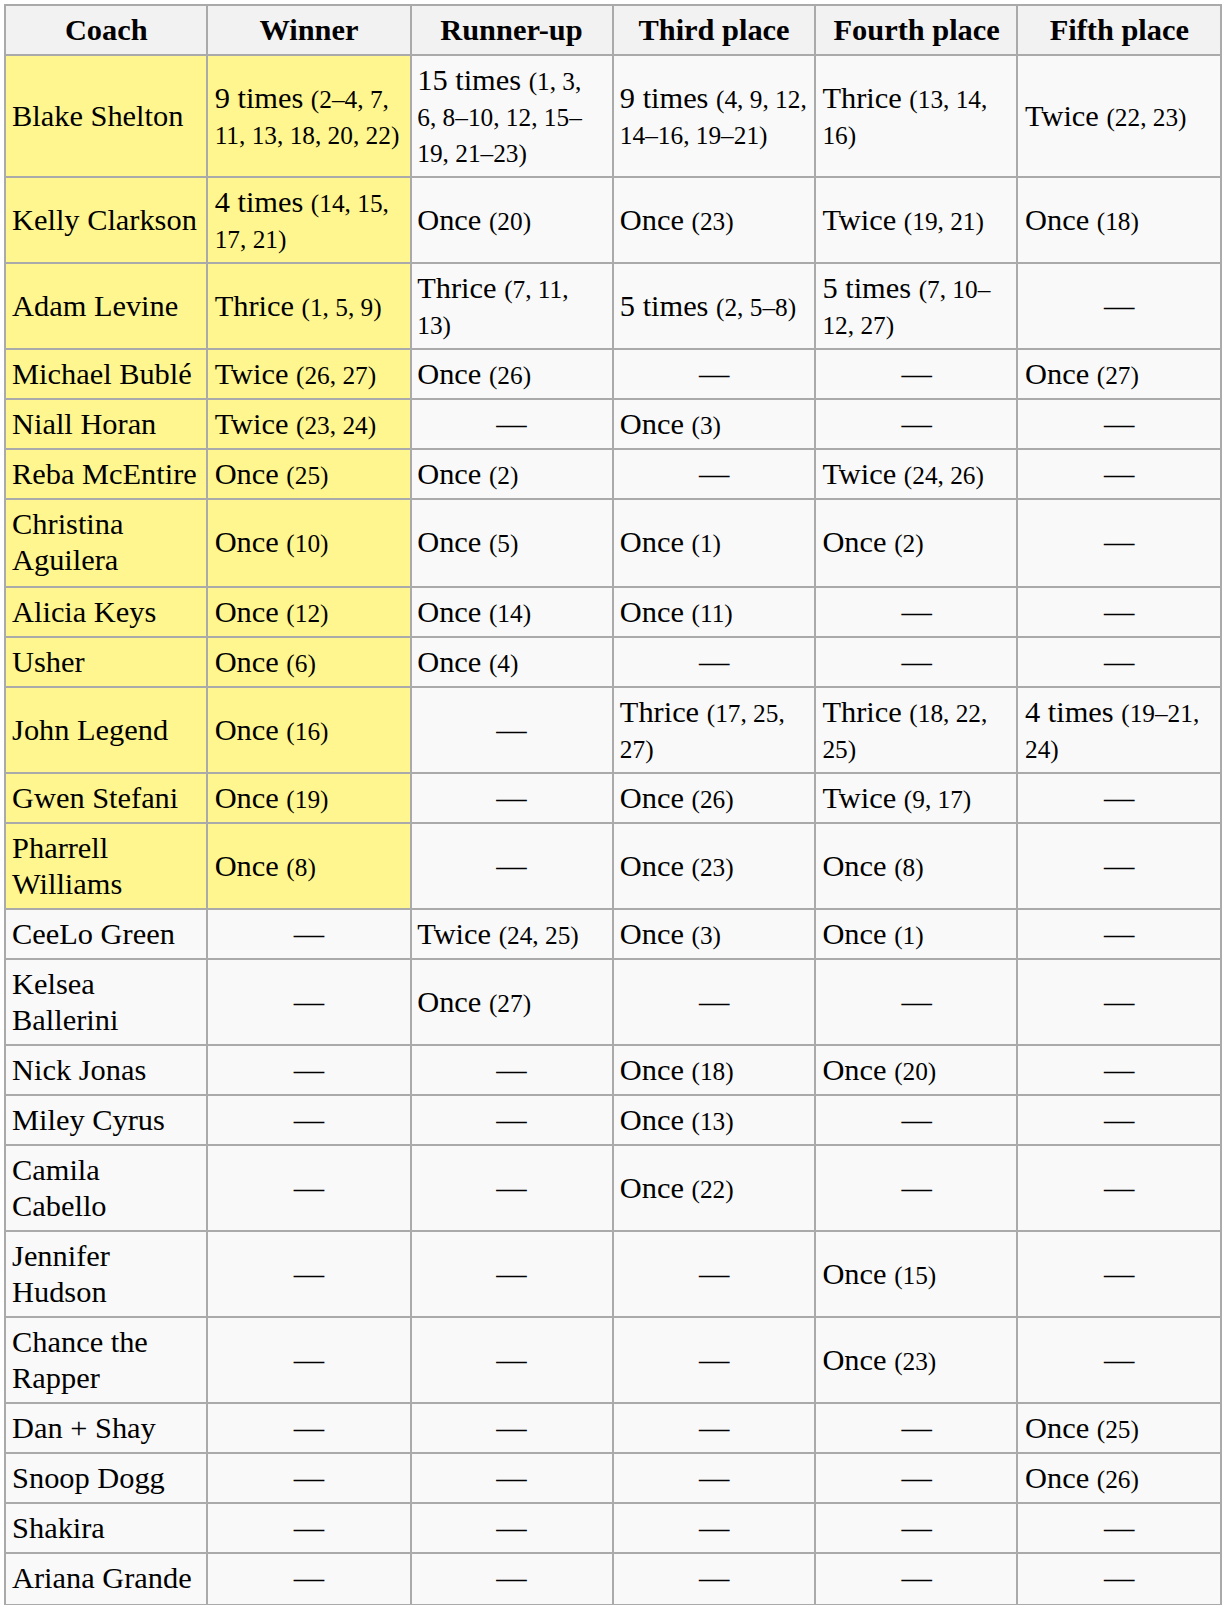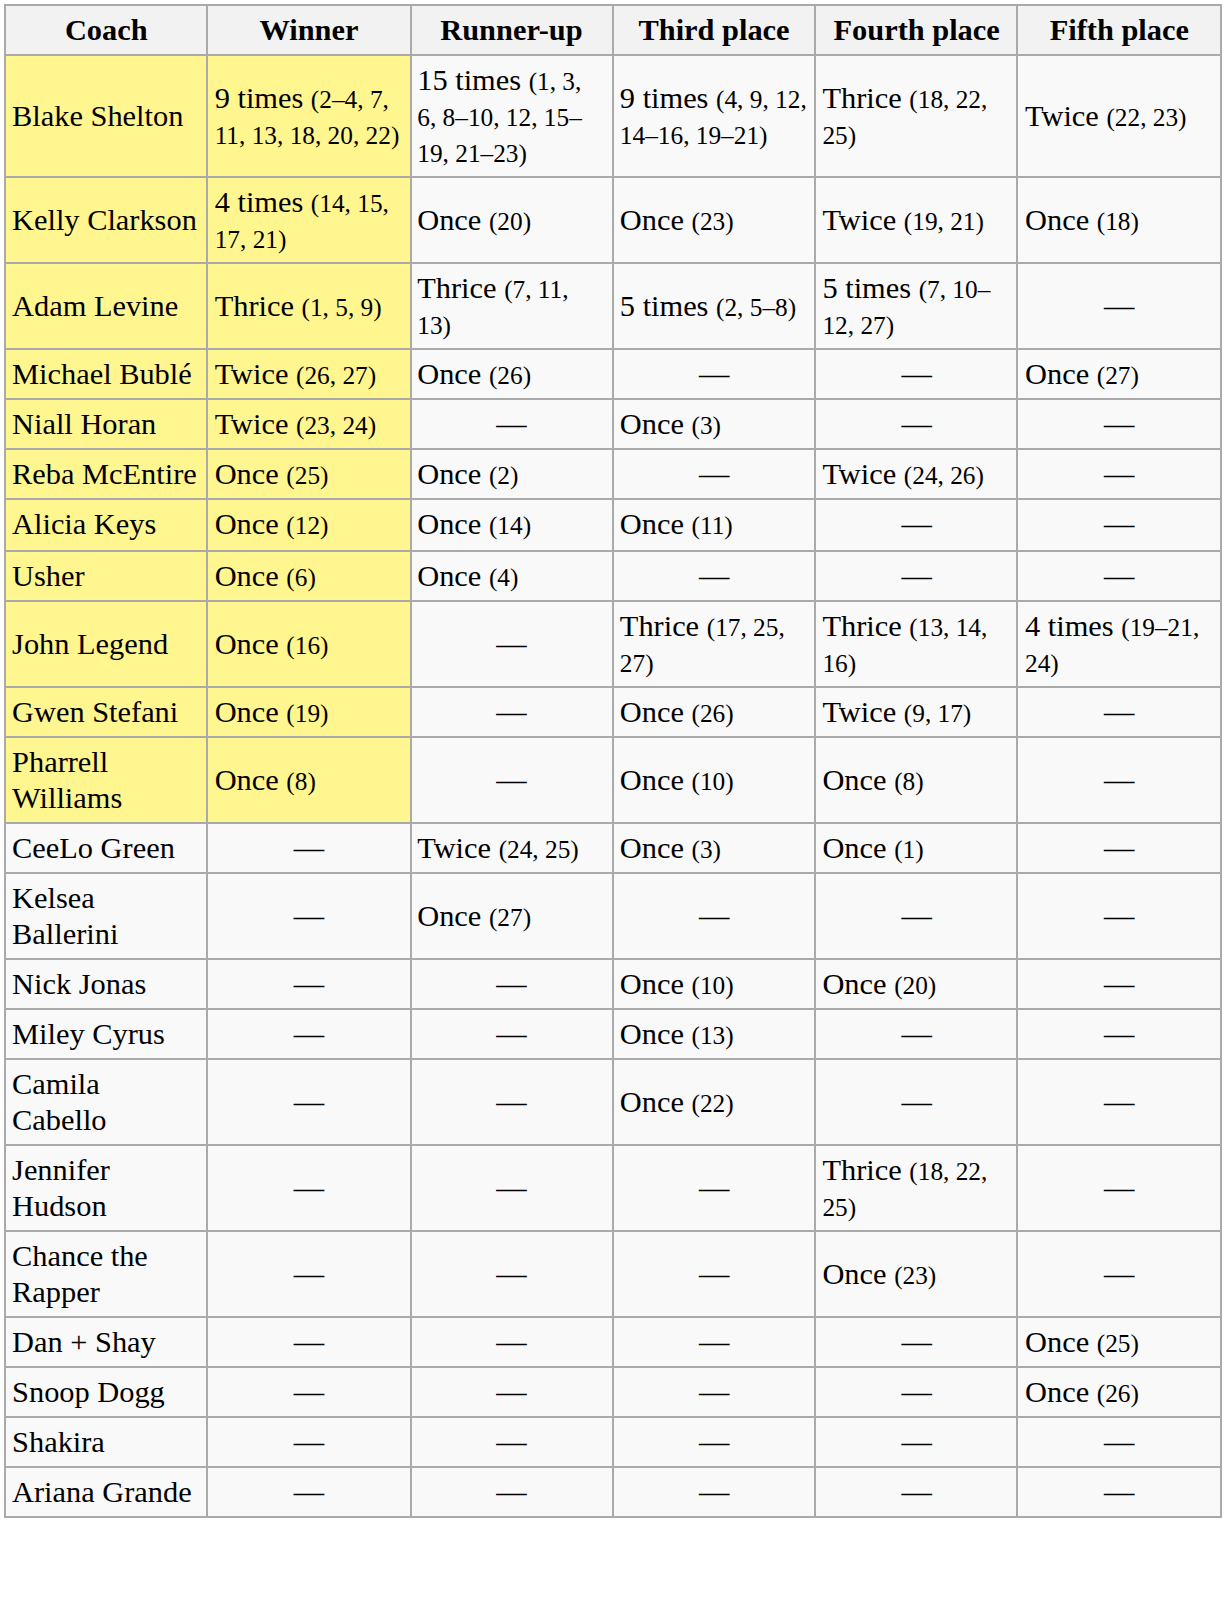Blake Shelton | Fourth place: Thrice (13, 14, 16) -> Thrice (18, 22, 25)
- row: Christina Aguilera | Once (10) | Once (5) | Once (1) | Once (2) | —
John Legend | Fourth place: Thrice (18, 22, 25) -> Thrice (13, 14, 16)
Pharrell Williams | Third place: Once (23) -> Once (10)
Nick Jonas | Third place: Once (18) -> Once (10)
Jennifer Hudson | Fourth place: Once (15) -> Thrice (18, 22, 25)
